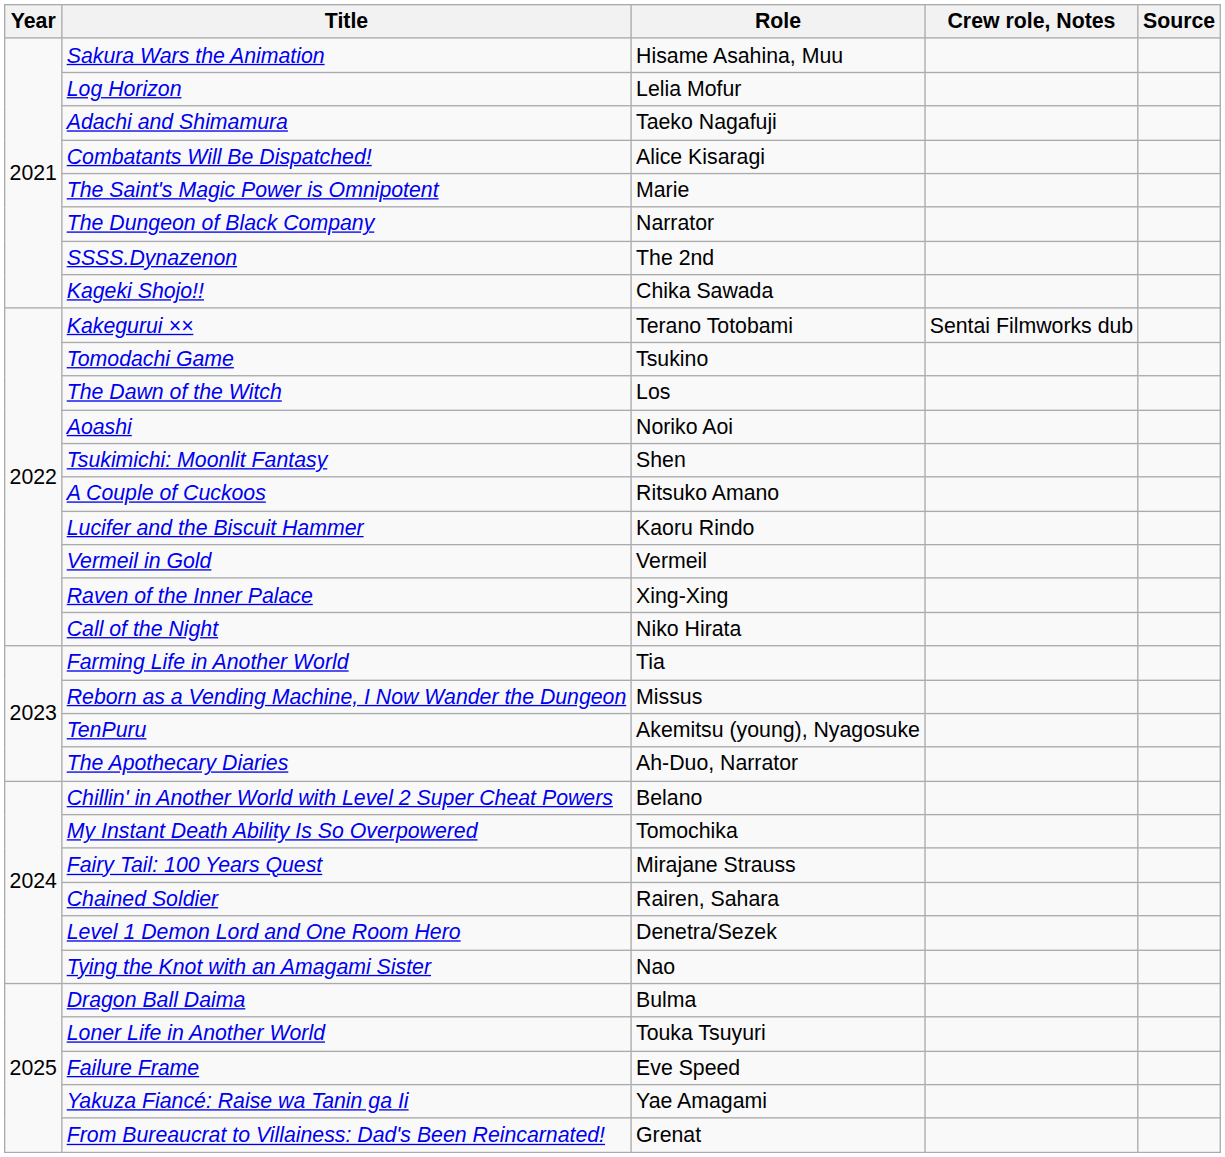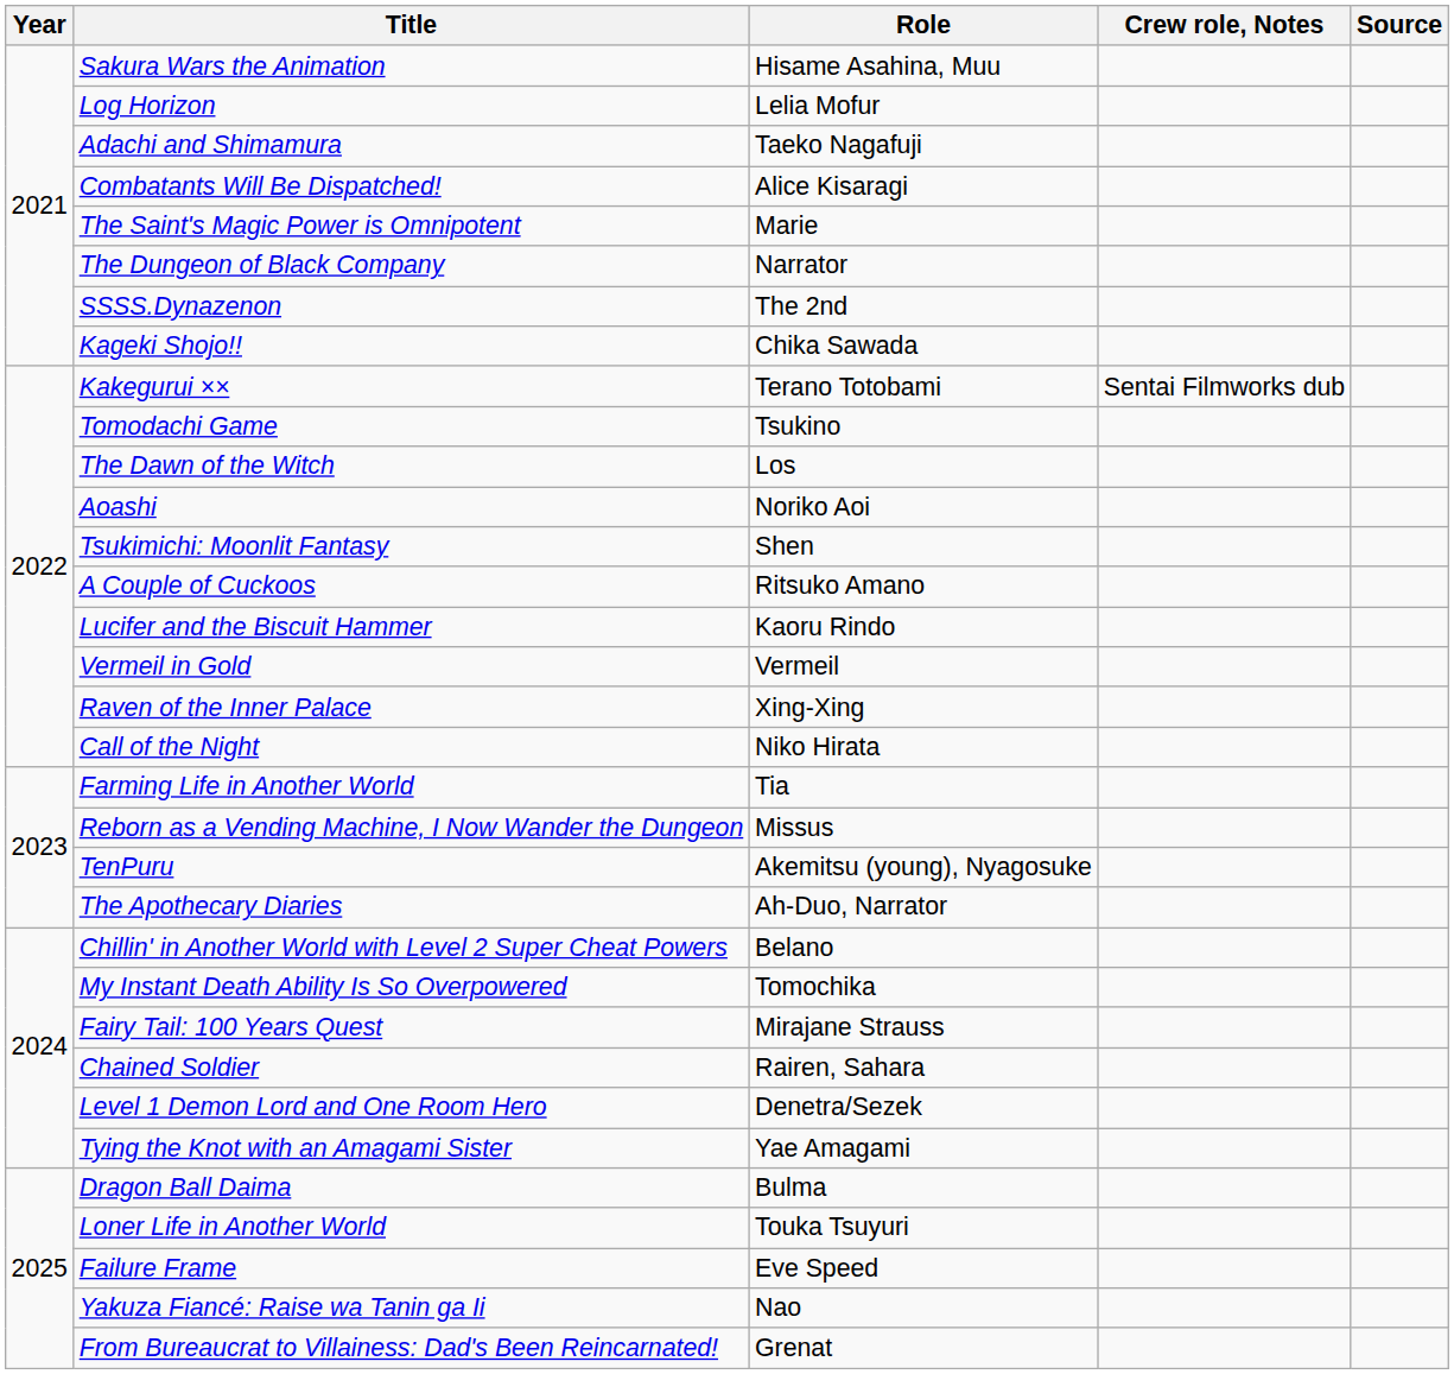Tying the Knot with an Amagami Sister | Role: Nao -> Yae Amagami
Yakuza Fiancé: Raise wa Tanin ga Ii | Role: Yae Amagami -> Nao
